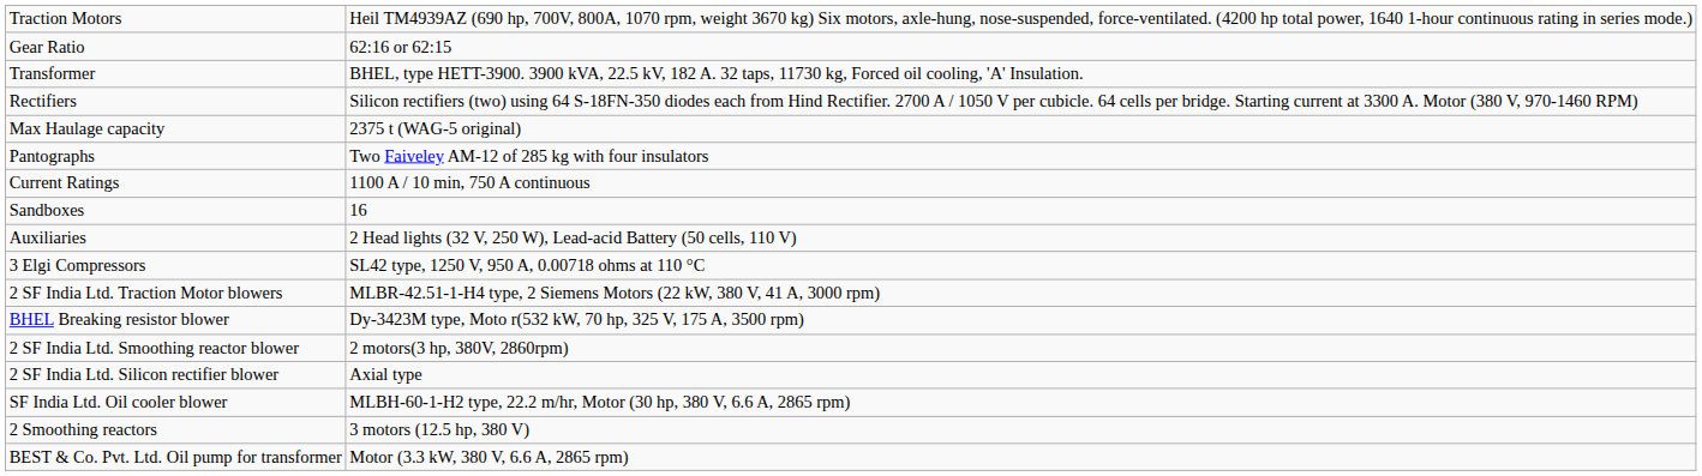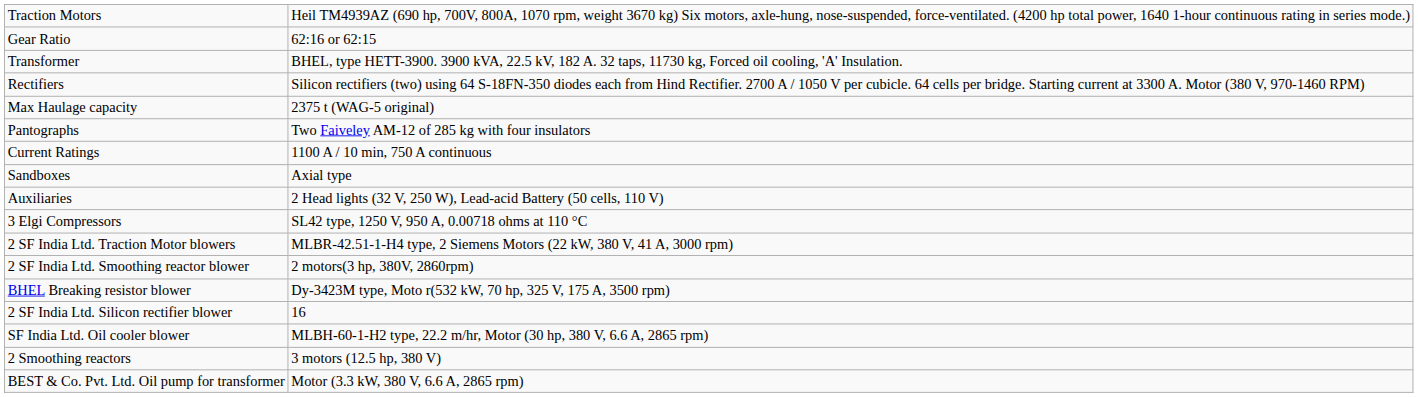Sandboxes | column 2: 16 -> Axial type
rows swapped: 2 SF India Ltd. Smoothing reactor blower <-> BHEL Breaking resistor blower
2 SF India Ltd. Silicon rectifier blower | column 2: Axial type -> 16
